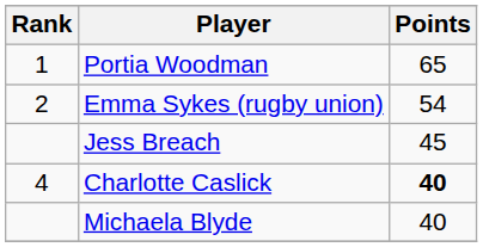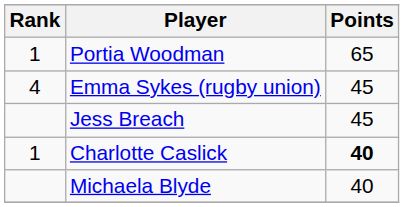Emma Sykes (rugby union) | Rank: 2 -> 4
Emma Sykes (rugby union) | Points: 54 -> 45
Charlotte Caslick | Rank: 4 -> 1
